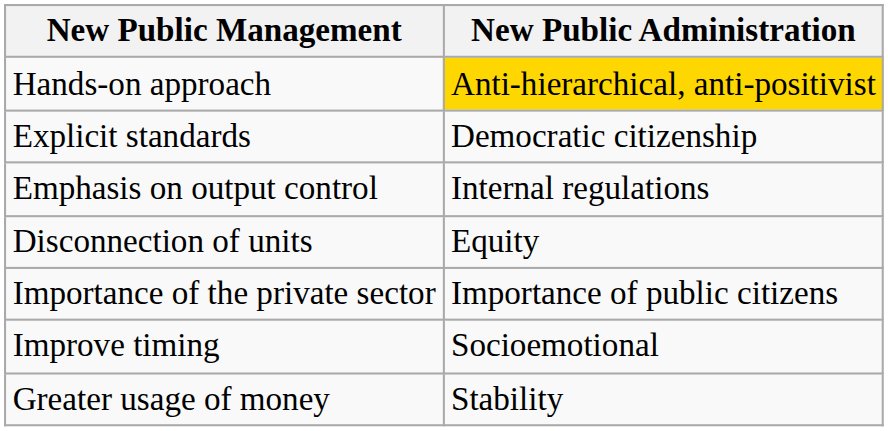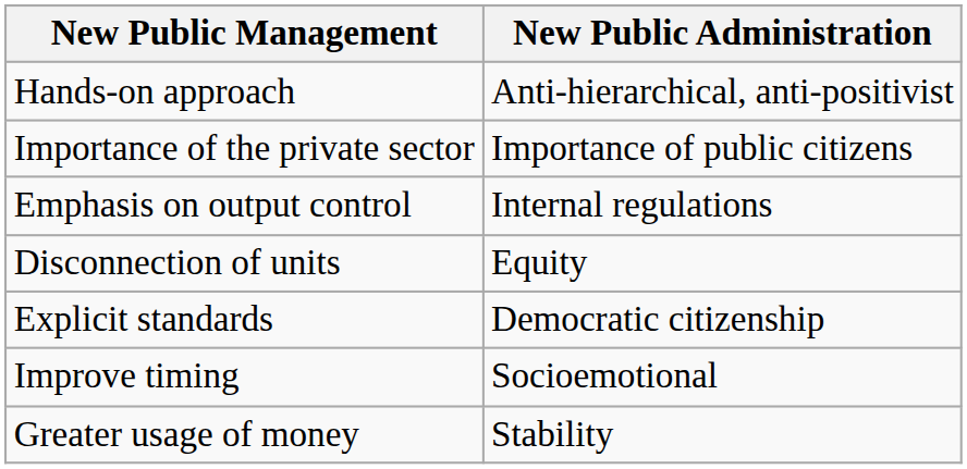Hands-on approach | New Public Administration: gold background -> no background
rows swapped: Explicit standards <-> Importance of the private sector
